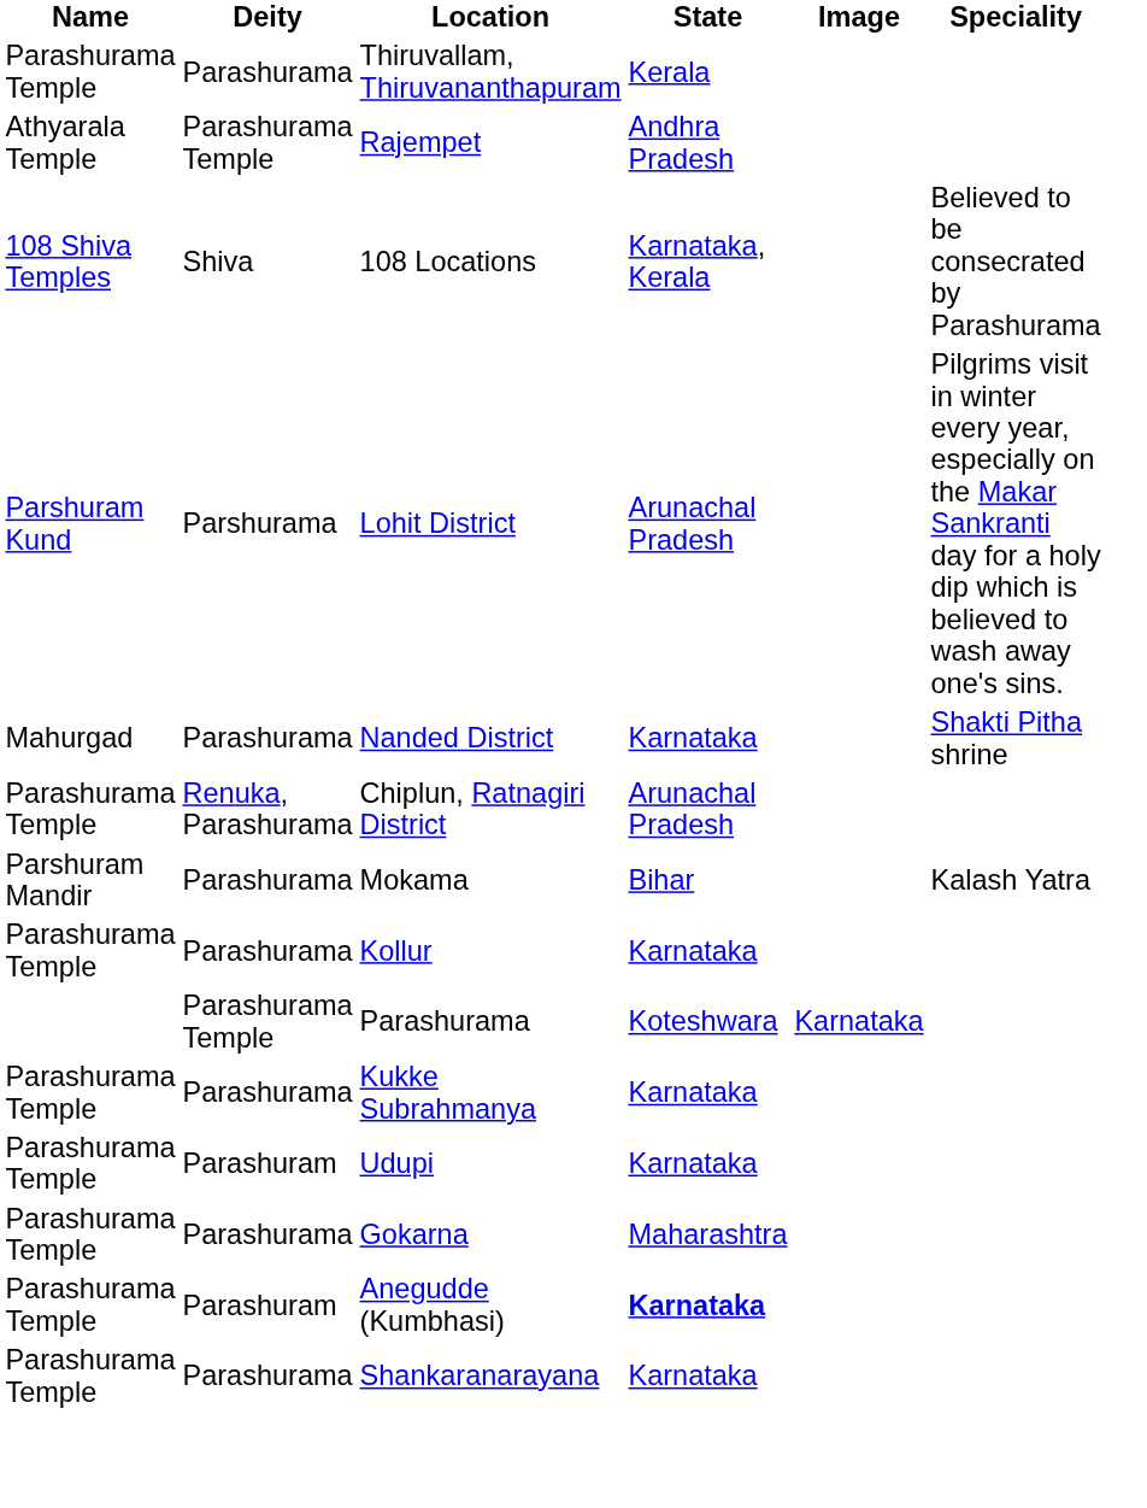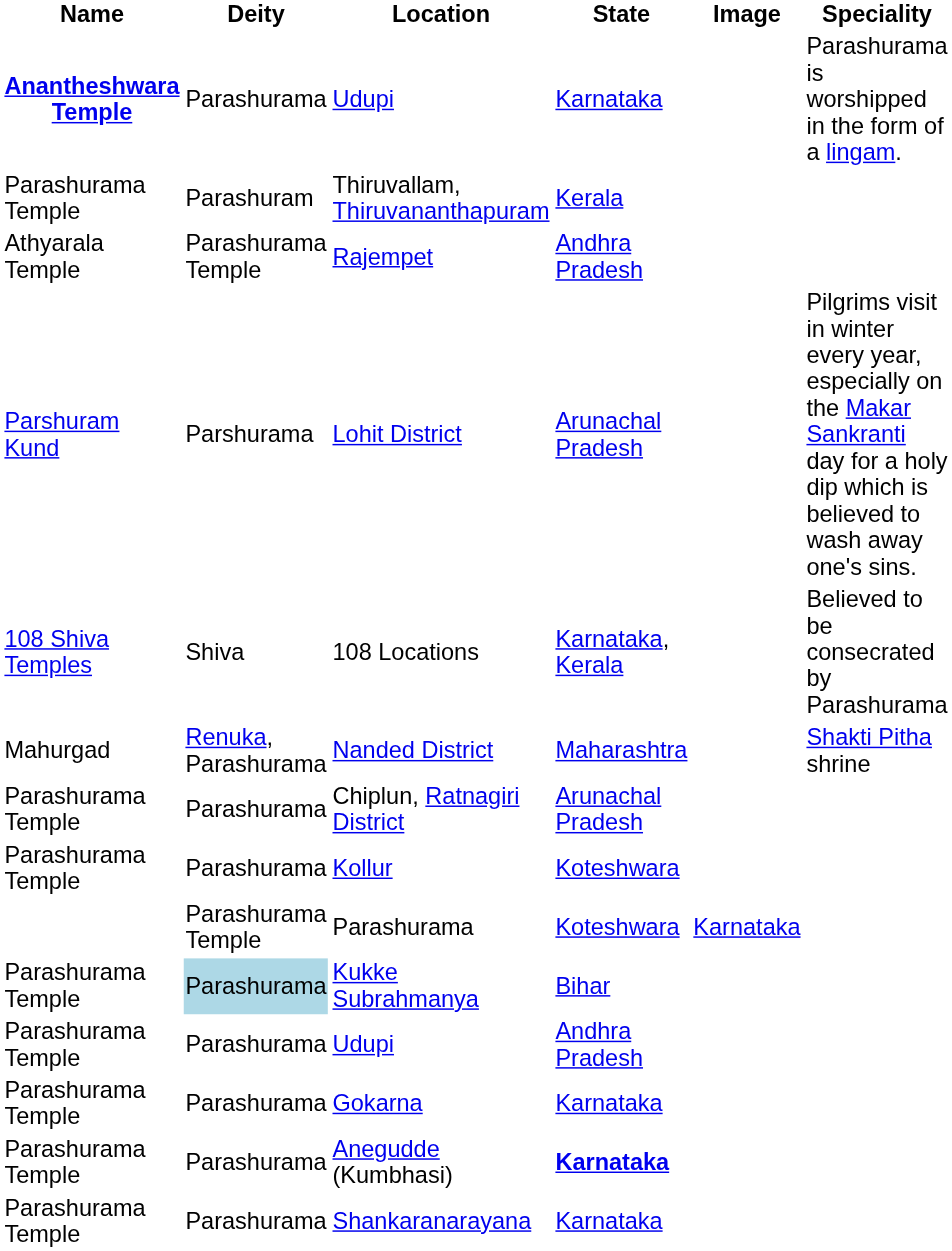+ row: Anantheshwara Temple | Parashurama | Udupi | Karnataka | Parashurama is worshipped in the form of a lingam.
Thiruvallam, Thiruvananthapuram | Deity: Parashurama -> Parashuram
rows swapped: 108 Locations <-> Lohit District
Nanded District | Deity: Parashurama -> Renuka, Parashurama
Nanded District | State: Karnataka -> Maharashtra
Chiplun, Ratnagiri District | Deity: Renuka, Parashurama -> Parashurama
- row: Parshuram Mandir | Parashurama | Mokama | Bihar | Kalash Yatra
Kollur | State: Karnataka -> Koteshwara
Kukke Subrahmanya | Deity: no background -> lightblue background
Kukke Subrahmanya | State: Karnataka -> Bihar
Parashurama Temple / Udupi | Deity: Parashuram -> Parashurama
Parashurama Temple / Udupi | State: Karnataka -> Andhra Pradesh
Gokarna | State: Maharashtra -> Karnataka
Anegudde (Kumbhasi) | Deity: Parashuram -> Parashurama
